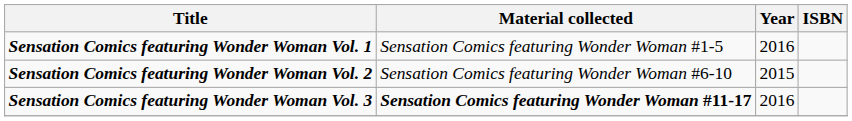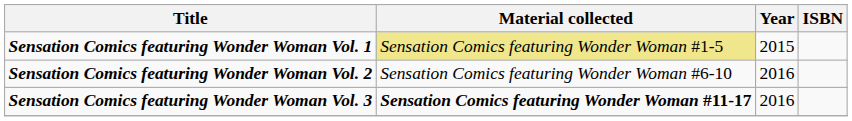Sensation Comics featuring Wonder Woman Vol. 1 | Material collected: no background -> khaki background
Sensation Comics featuring Wonder Woman Vol. 1 | Year: 2016 -> 2015
Sensation Comics featuring Wonder Woman Vol. 2 | Year: 2015 -> 2016
